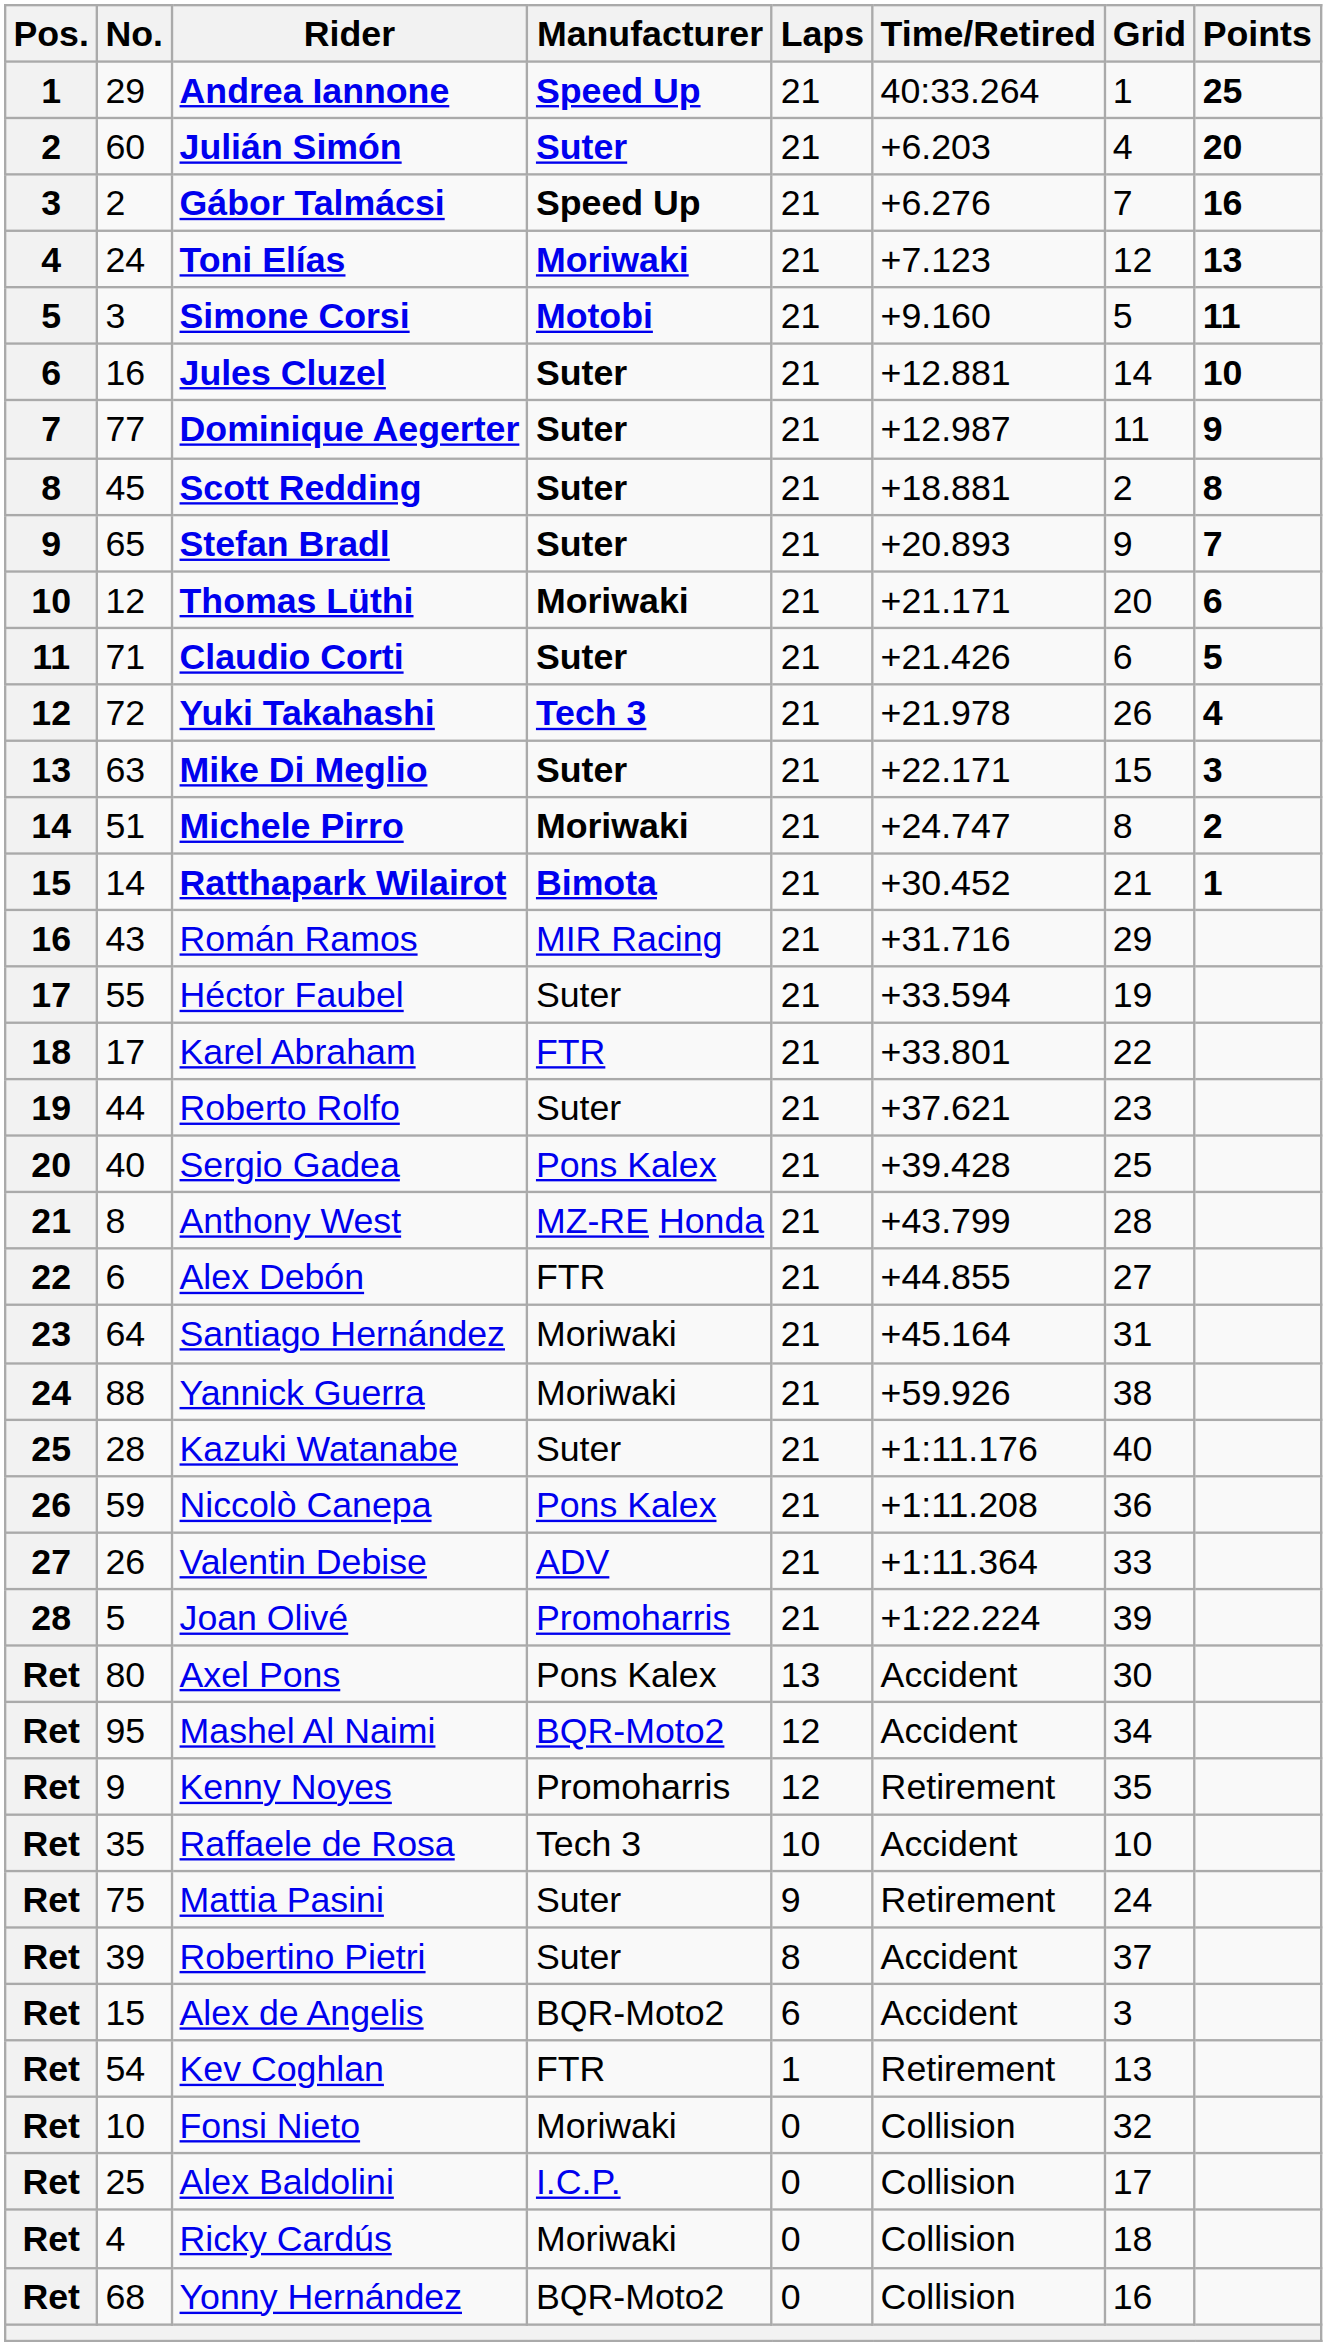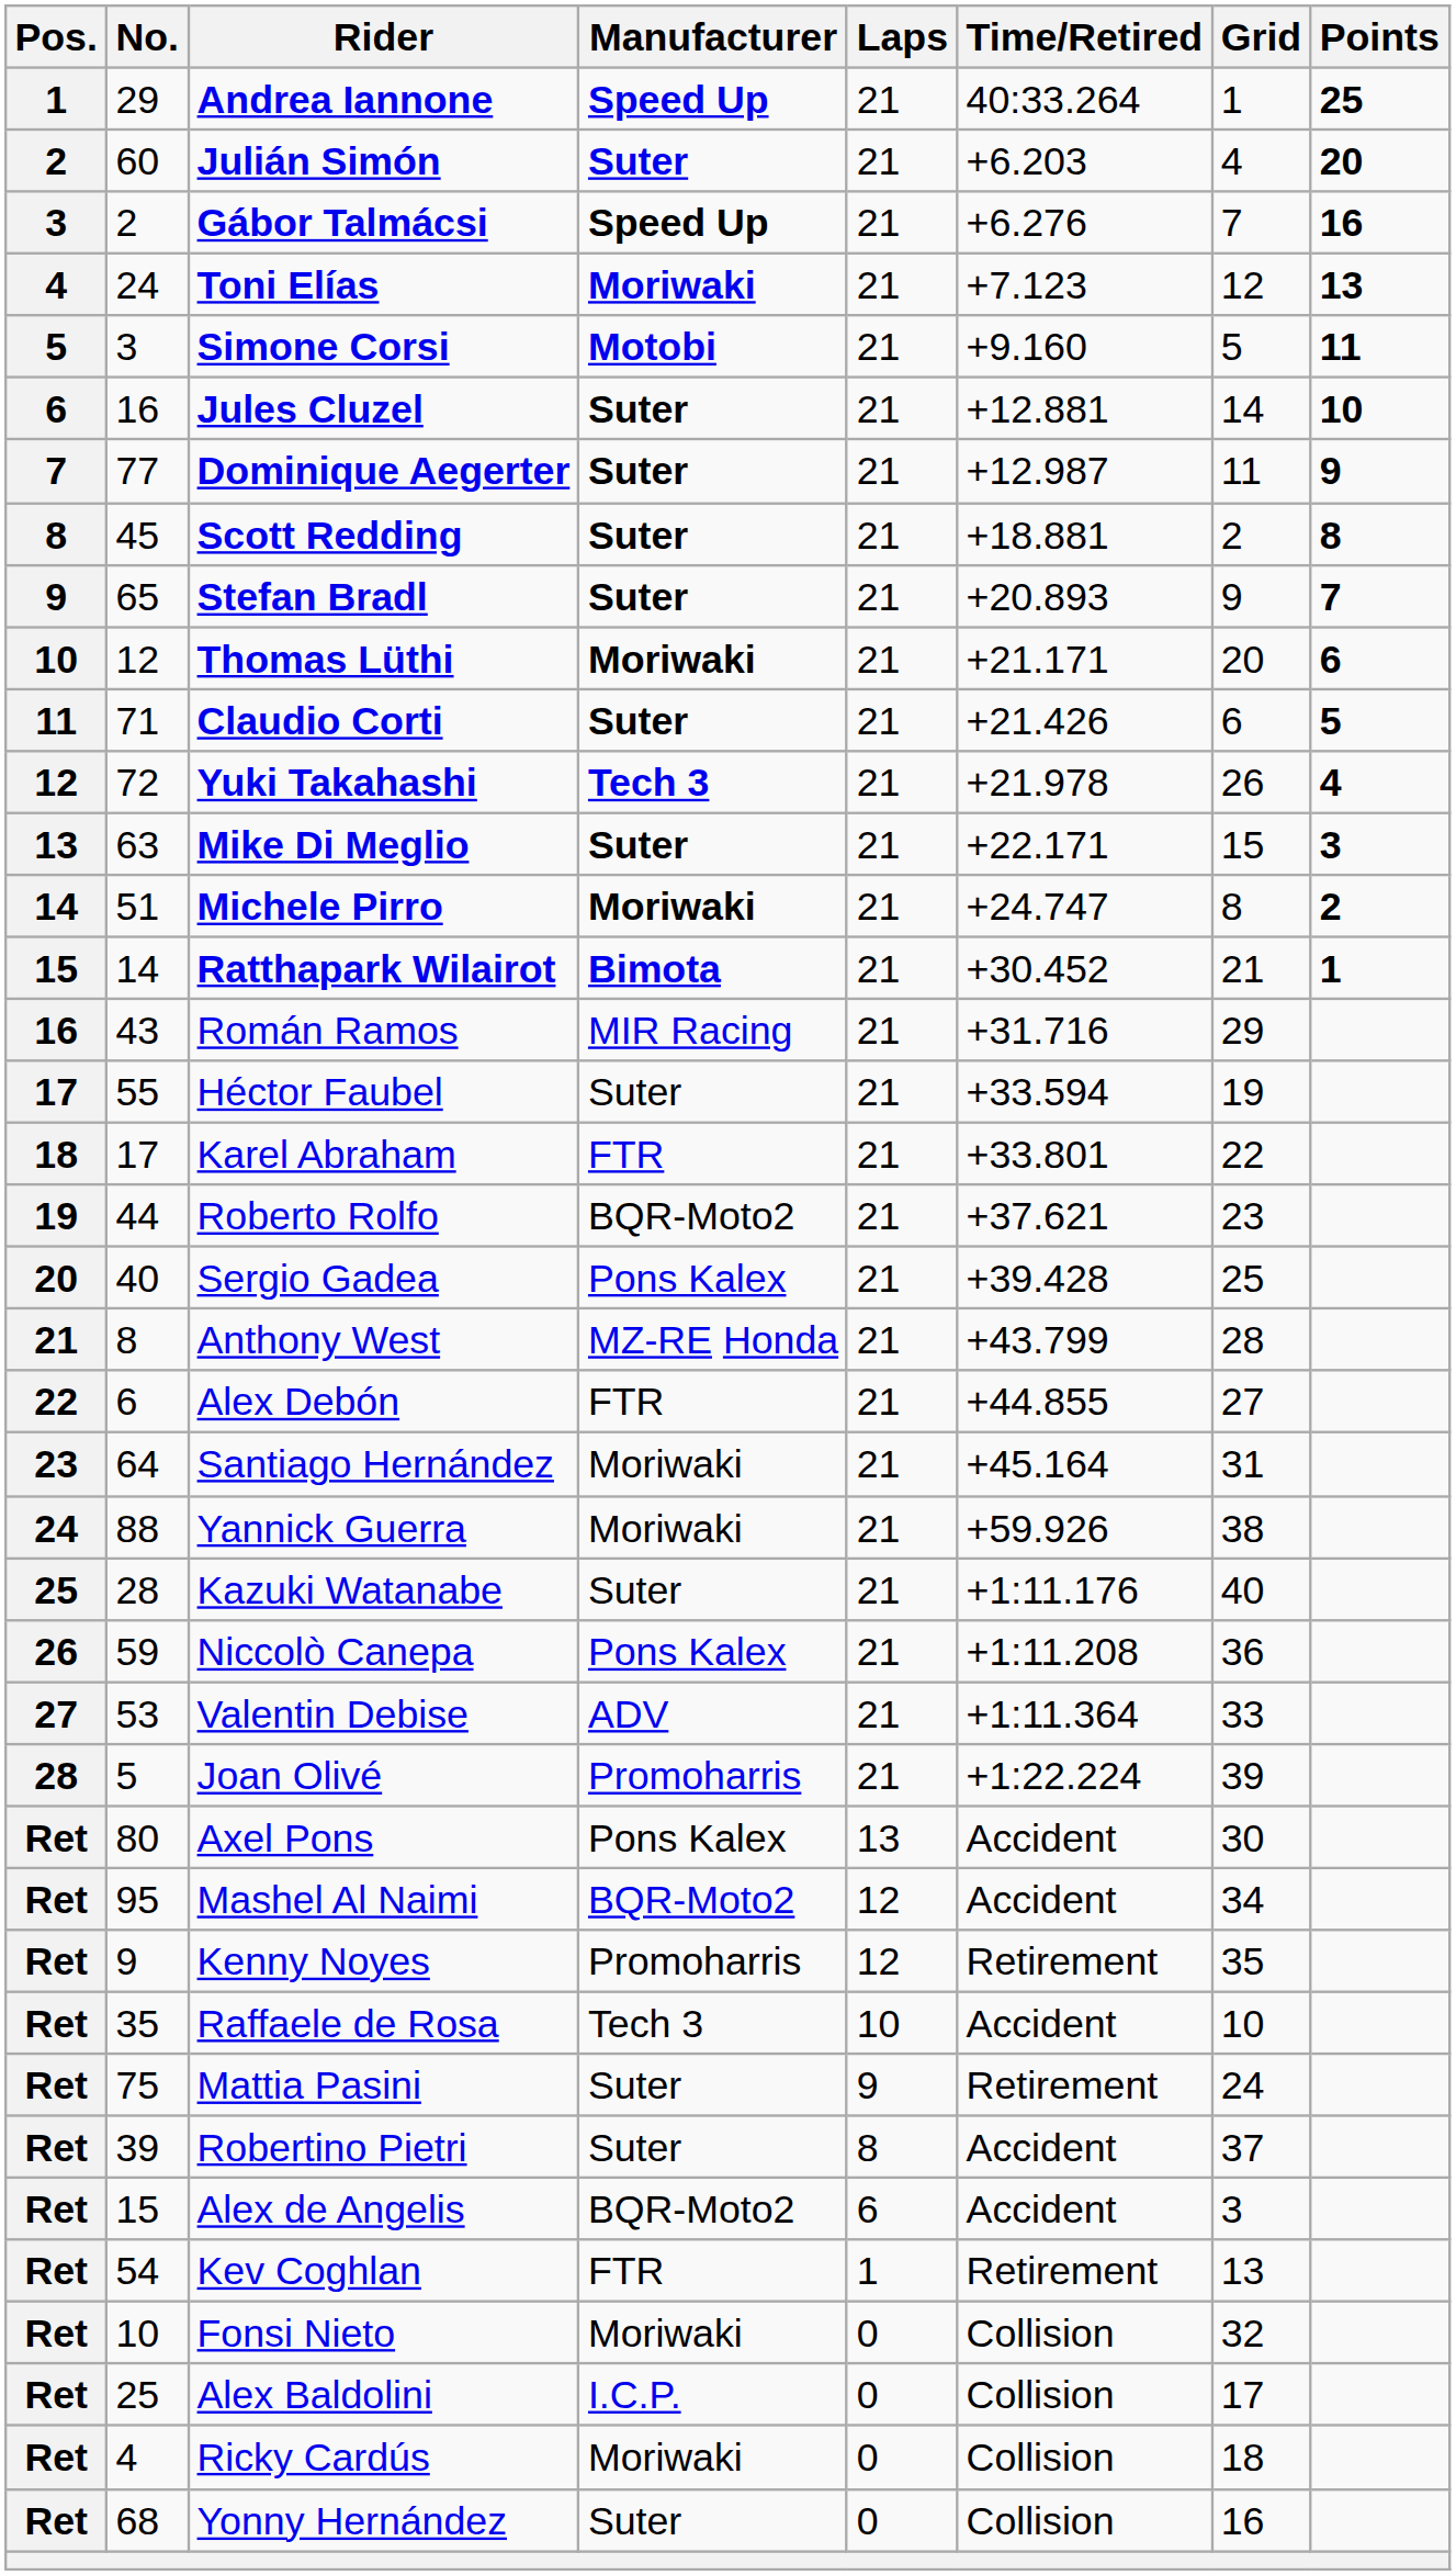Roberto Rolfo | Manufacturer: Suter -> BQR-Moto2
Valentin Debise | No.: 26 -> 53
Yonny Hernández | Manufacturer: BQR-Moto2 -> Suter
